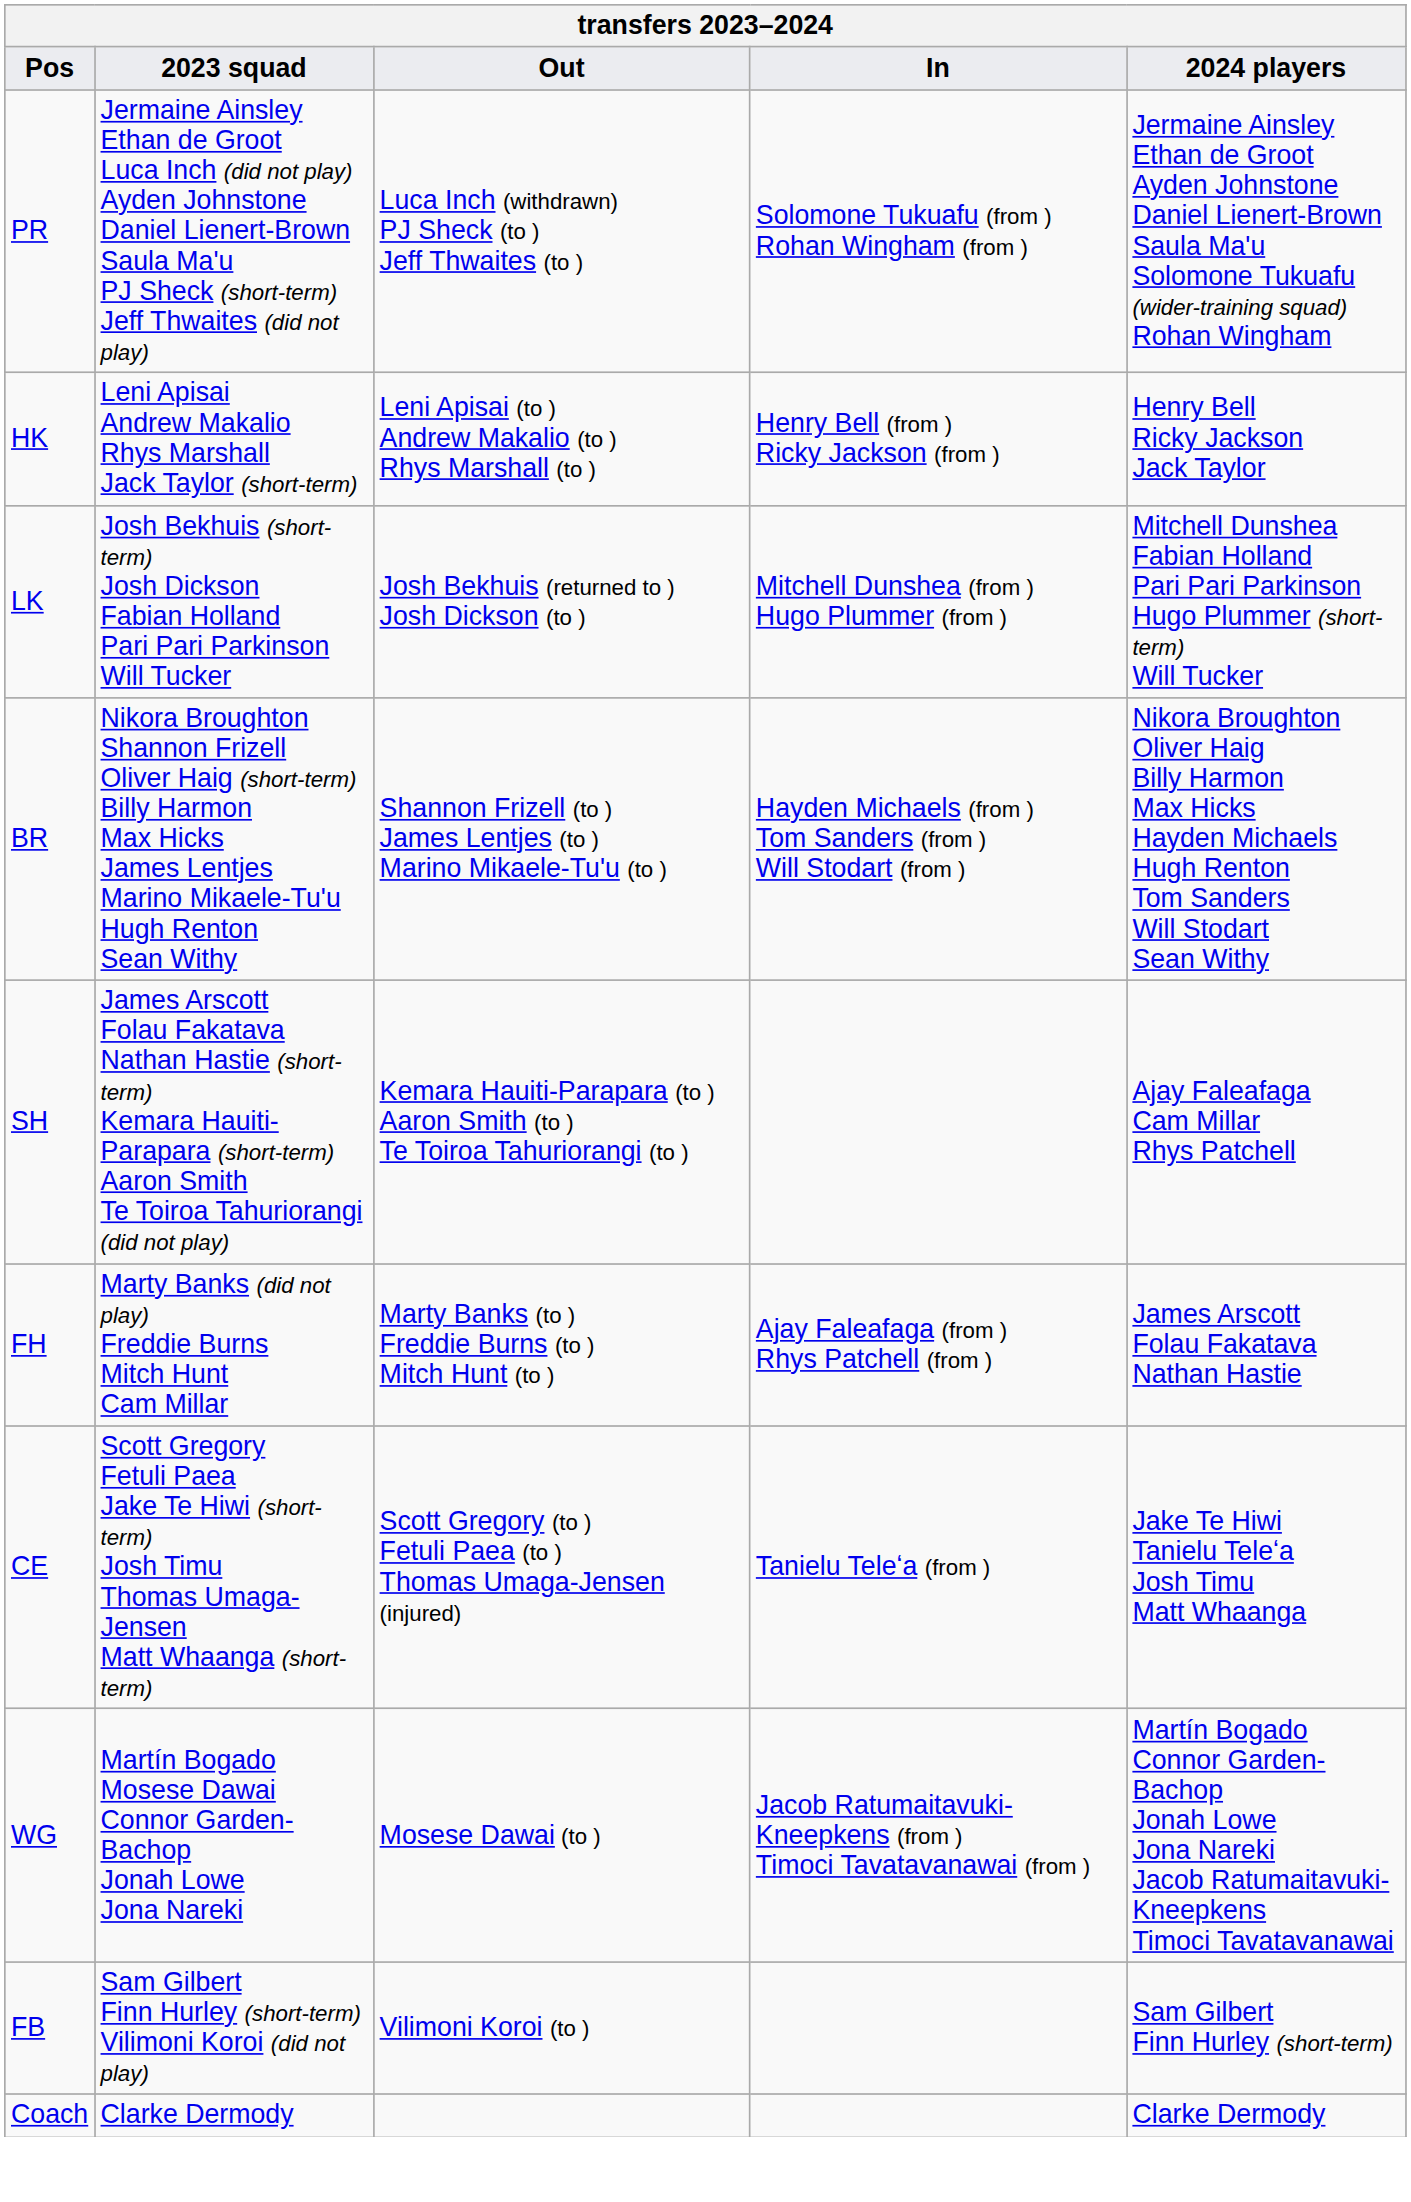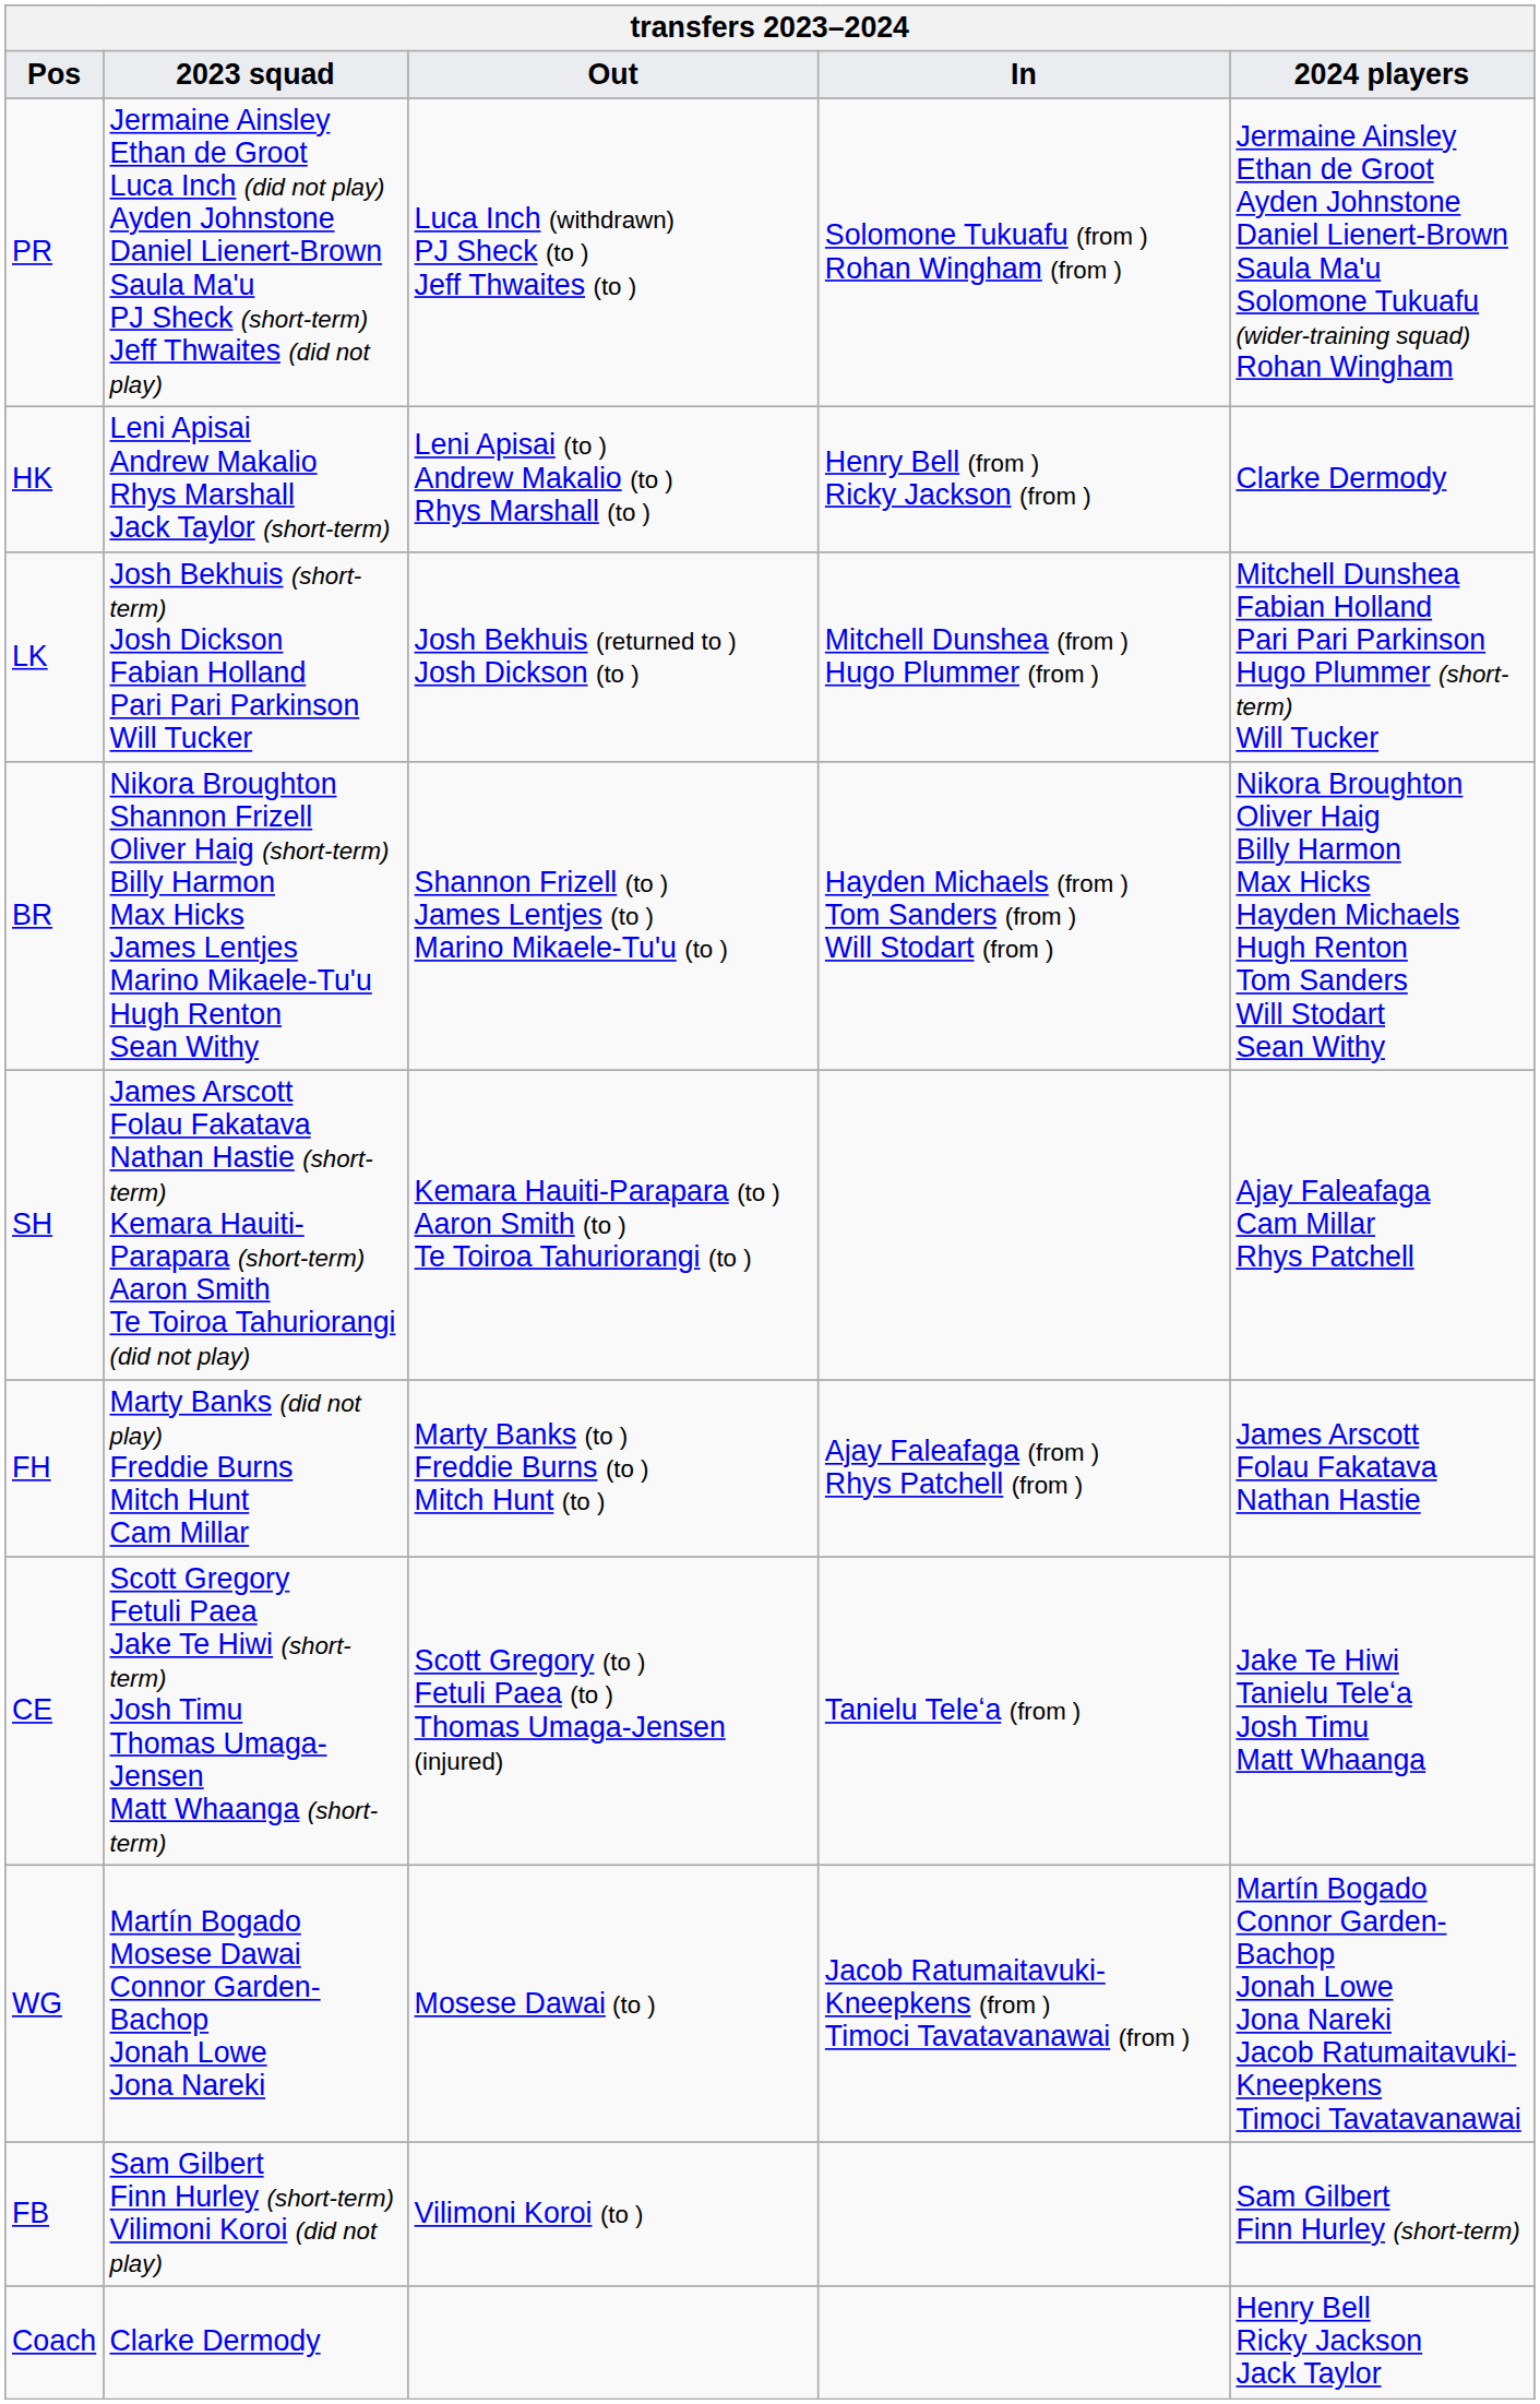HK | 2024 players: Henry Bell Ricky Jackson Jack Taylor -> Clarke Dermody
Coach | 2024 players: Clarke Dermody -> Henry Bell Ricky Jackson Jack Taylor
